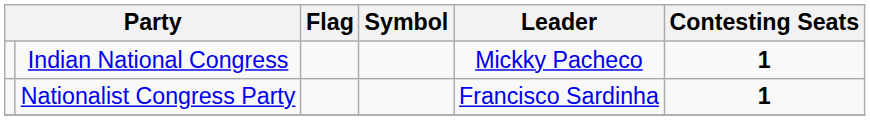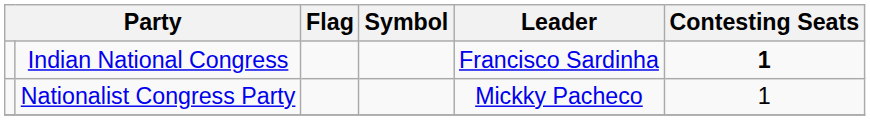Indian National Congress | Leader: Mickky Pacheco -> Francisco Sardinha
Nationalist Congress Party | Leader: Francisco Sardinha -> Mickky Pacheco
Nationalist Congress Party | Contesting Seats: bold -> normal
